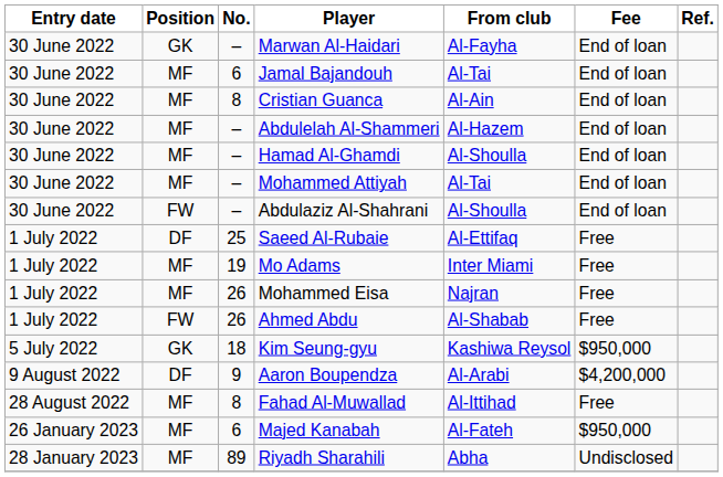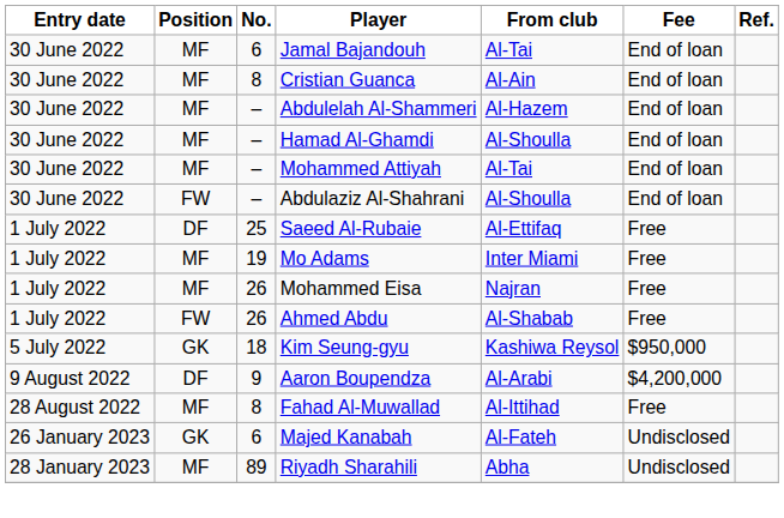- row: 30 June 2022 | GK | – | Marwan Al-Haidari | Al-Fayha | End of loan
Majed Kanabah | Position: MF -> GK
Majed Kanabah | Fee: $950,000 -> Undisclosed
